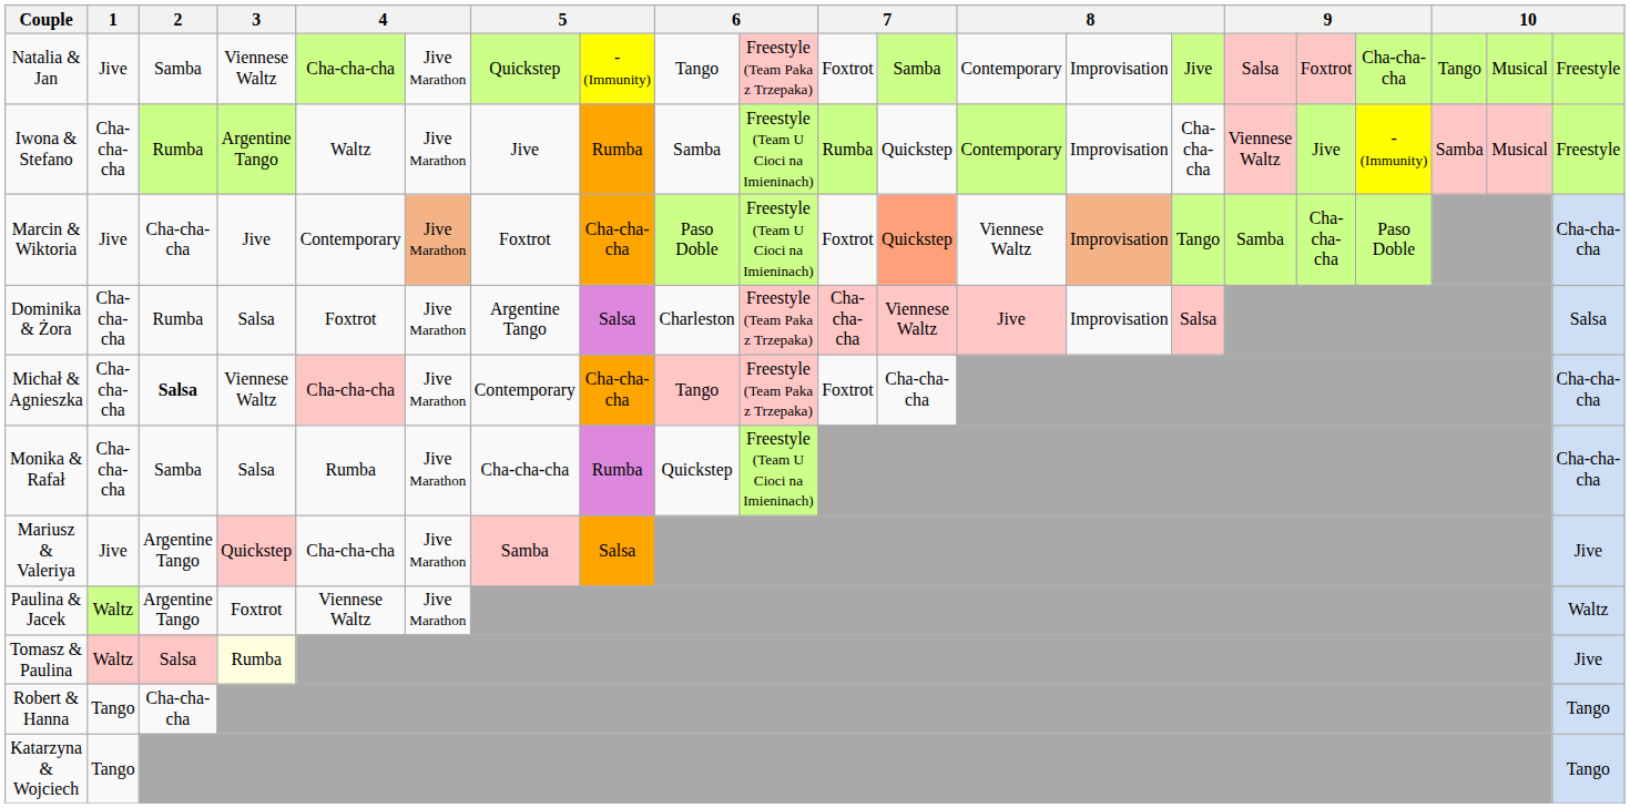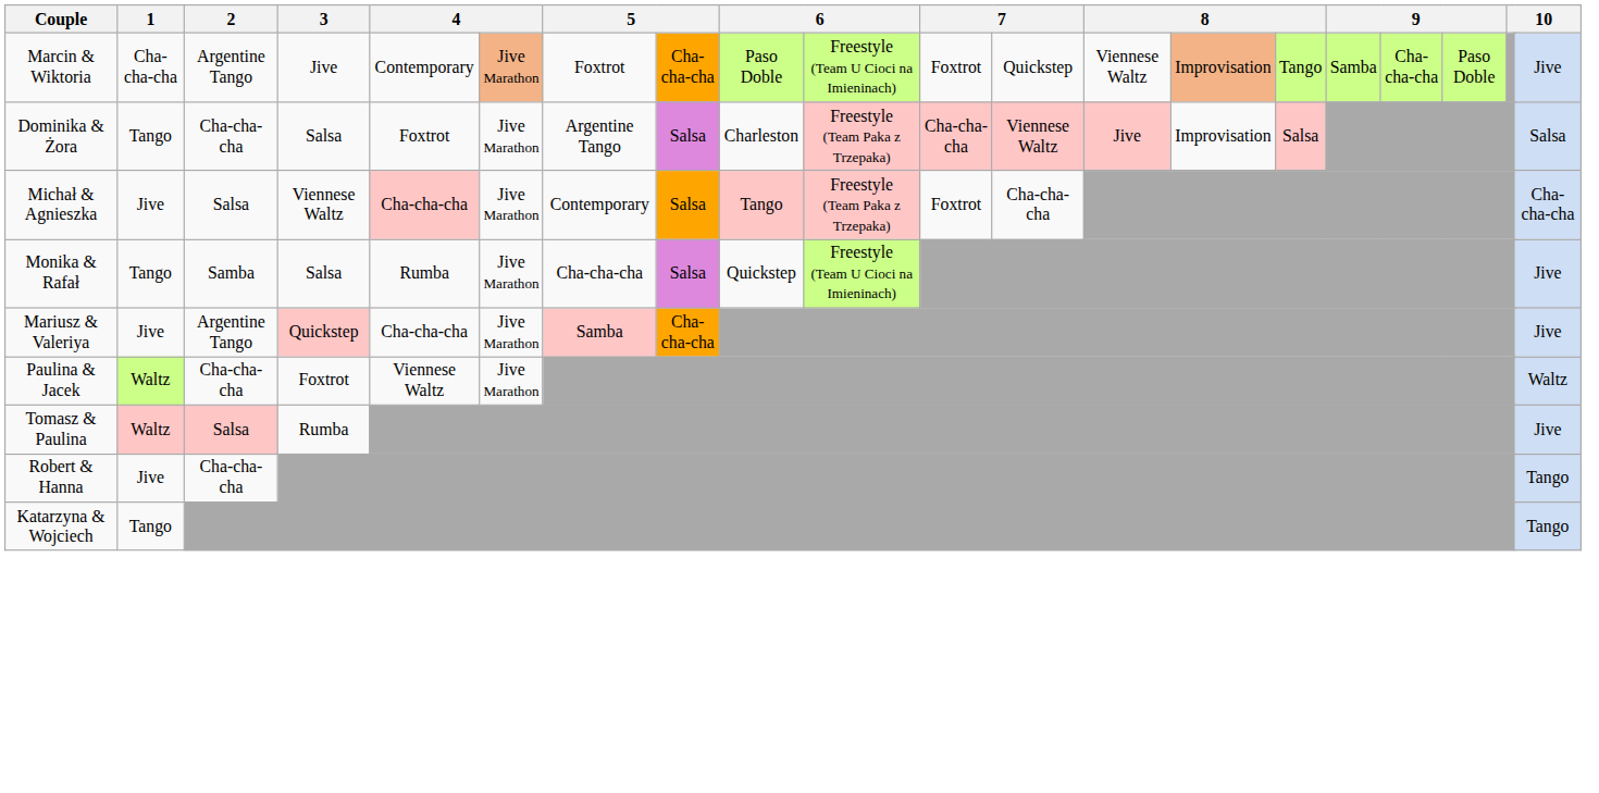- row: Natalia & Jan | Jive | Samba | Viennese Waltz | Cha-cha-cha | Jive Marathon | Quickstep | - (Immunity) | Tango | Freestyle (Team Paka z Trzepaka) | Foxtrot | Samba | Contemporary | Improvisation | Jive | Salsa | Foxtrot | Cha-cha-cha | Tango | Musical | Freestyle
- row: Iwona & Stefano | Cha-cha-cha | Rumba | Argentine Tango | Waltz | Jive Marathon | Jive | Rumba | Samba | Freestyle (Team U Cioci na Imieninach) | Rumba | Quickstep | Contemporary | Improvisation | Cha-cha-cha | Viennese Waltz | Jive | - (Immunity) | Samba | Musical | Freestyle
Marcin & Wiktoria | 1: Jive -> Cha-cha-cha
Marcin & Wiktoria | 2: Cha-cha-cha -> Argentine Tango
Marcin & Wiktoria | column 12: lightsalmon background -> no background
Marcin & Wiktoria | column 21: Cha-cha-cha -> Jive
Dominika & Żora | 1: Cha-cha-cha -> Tango
Dominika & Żora | 2: Rumba -> Cha-cha-cha
Michał & Agnieszka | 1: Cha-cha-cha -> Jive
Michał & Agnieszka | 2: bold -> normal
Michał & Agnieszka | column 8: Cha-cha-cha -> Salsa
Monika & Rafał | 1: Cha-cha-cha -> Tango
Monika & Rafał | column 8: Rumba -> Salsa
Monika & Rafał | column 21: Cha-cha-cha -> Jive
Mariusz & Valeriya | column 8: Salsa -> Cha-cha-cha
Paulina & Jacek | 2: Argentine Tango -> Cha-cha-cha
Tomasz & Paulina | 3: lightyellow background -> no background
Robert & Hanna | 1: Tango -> Jive
